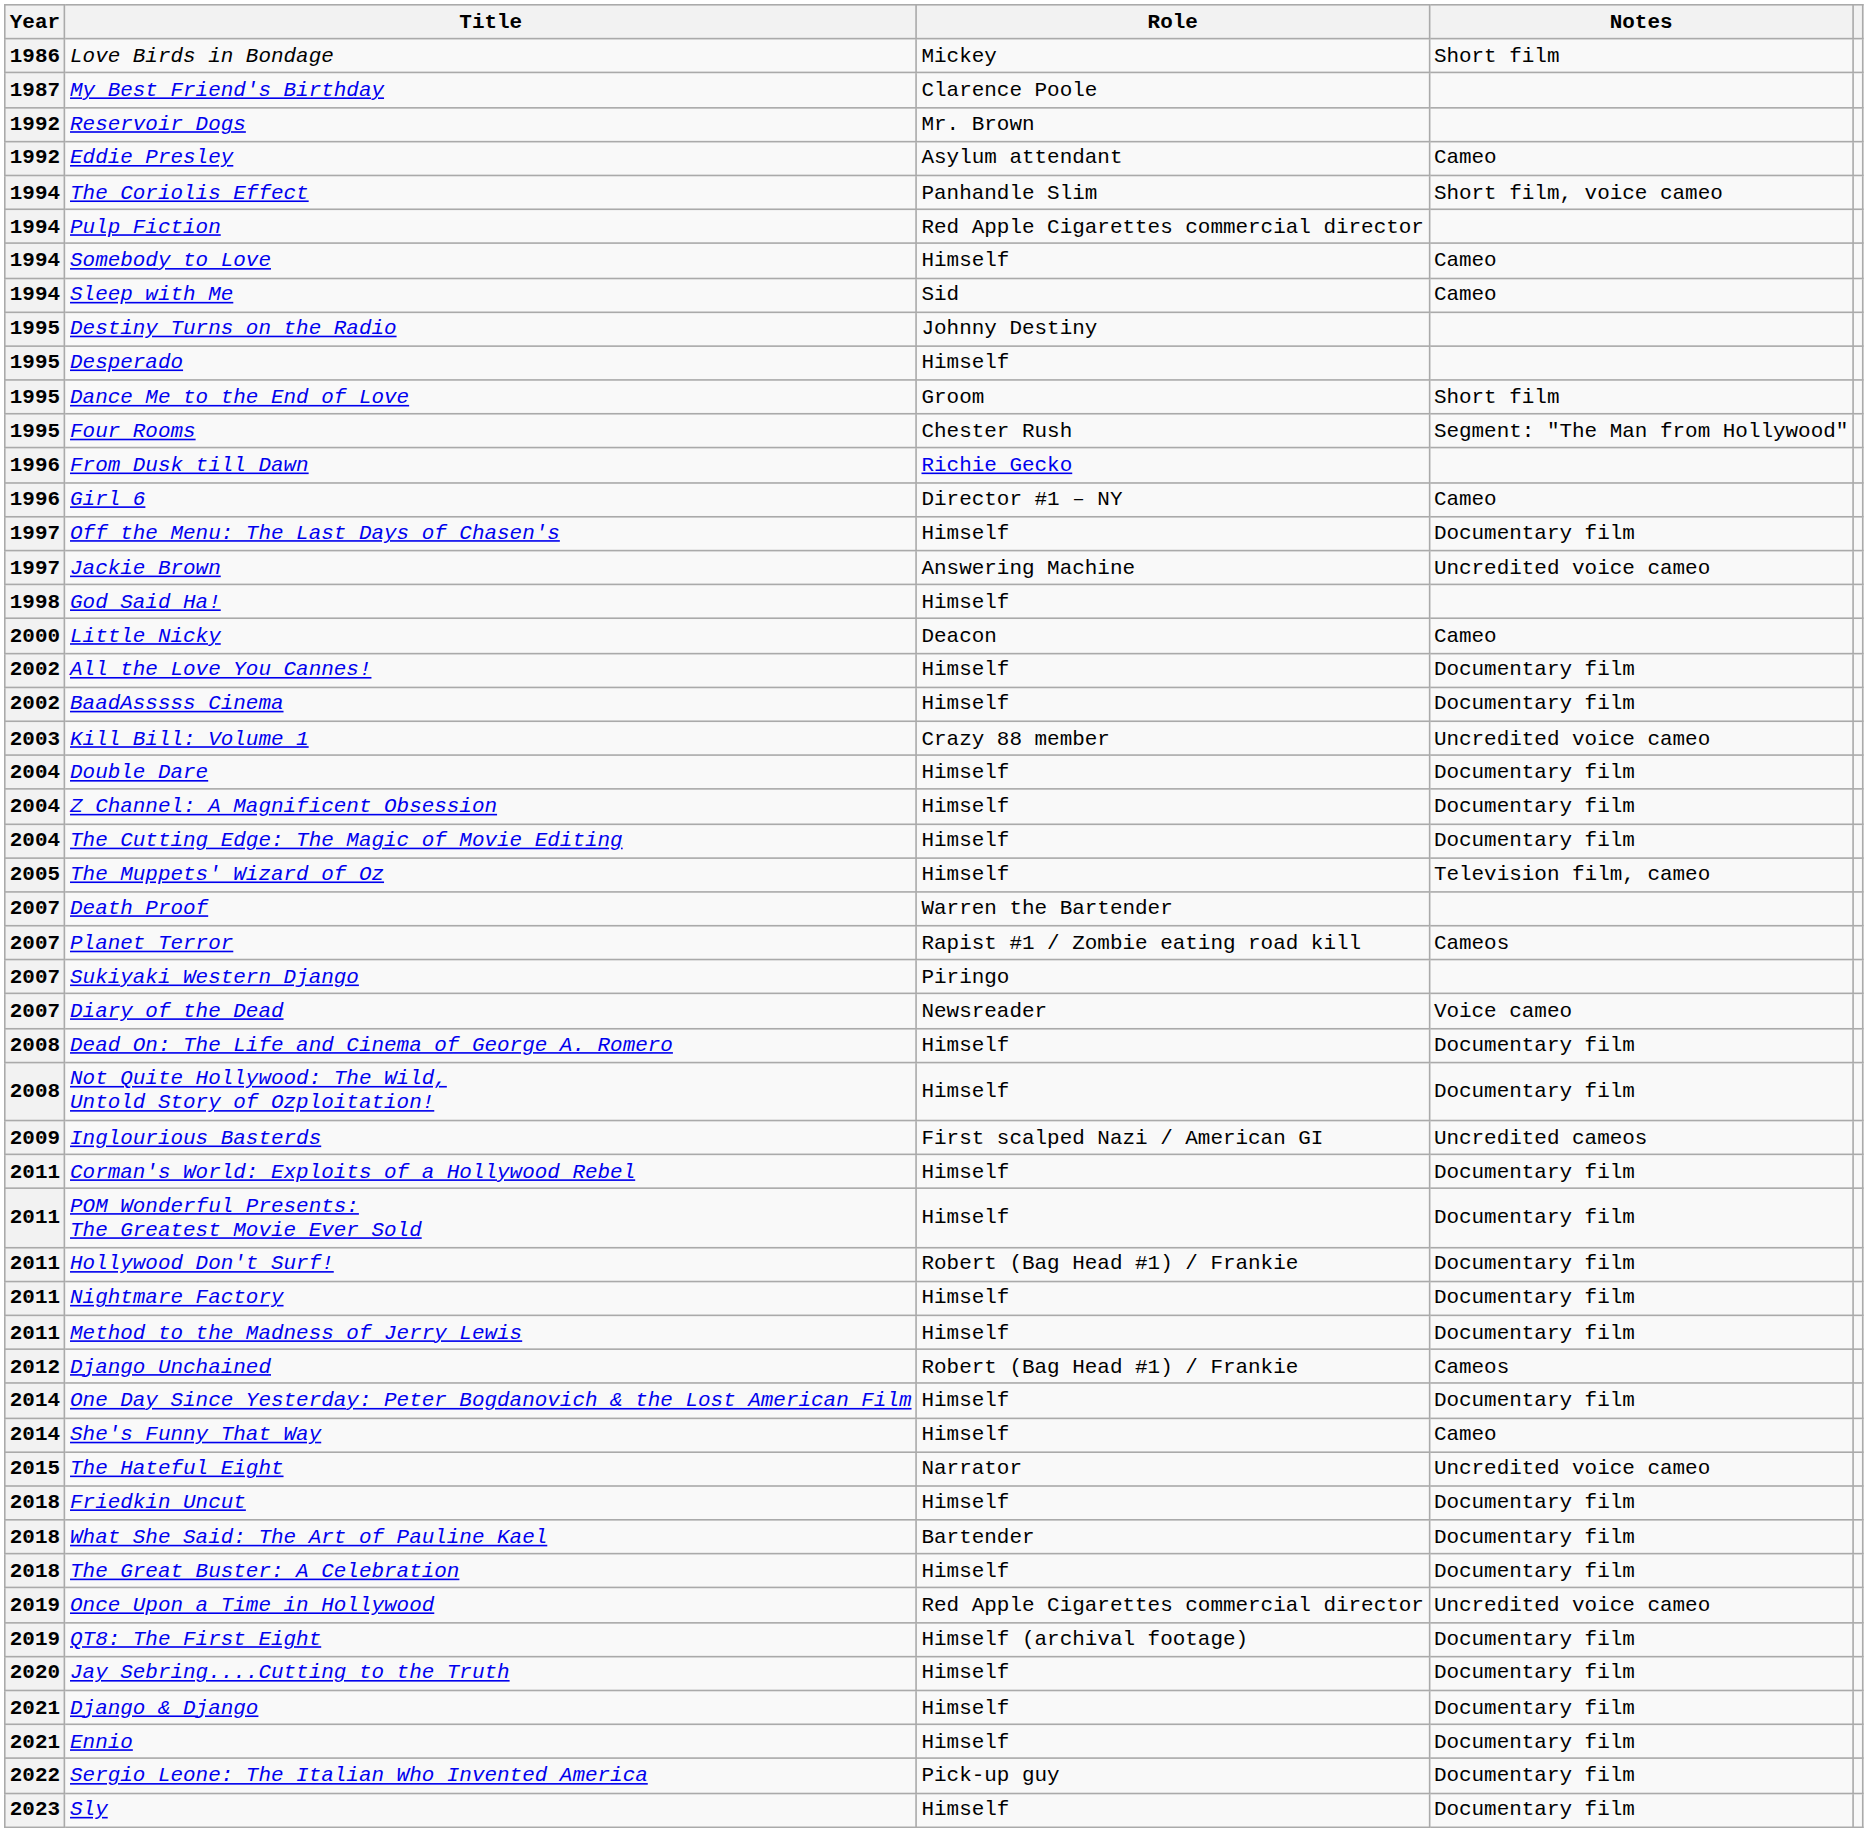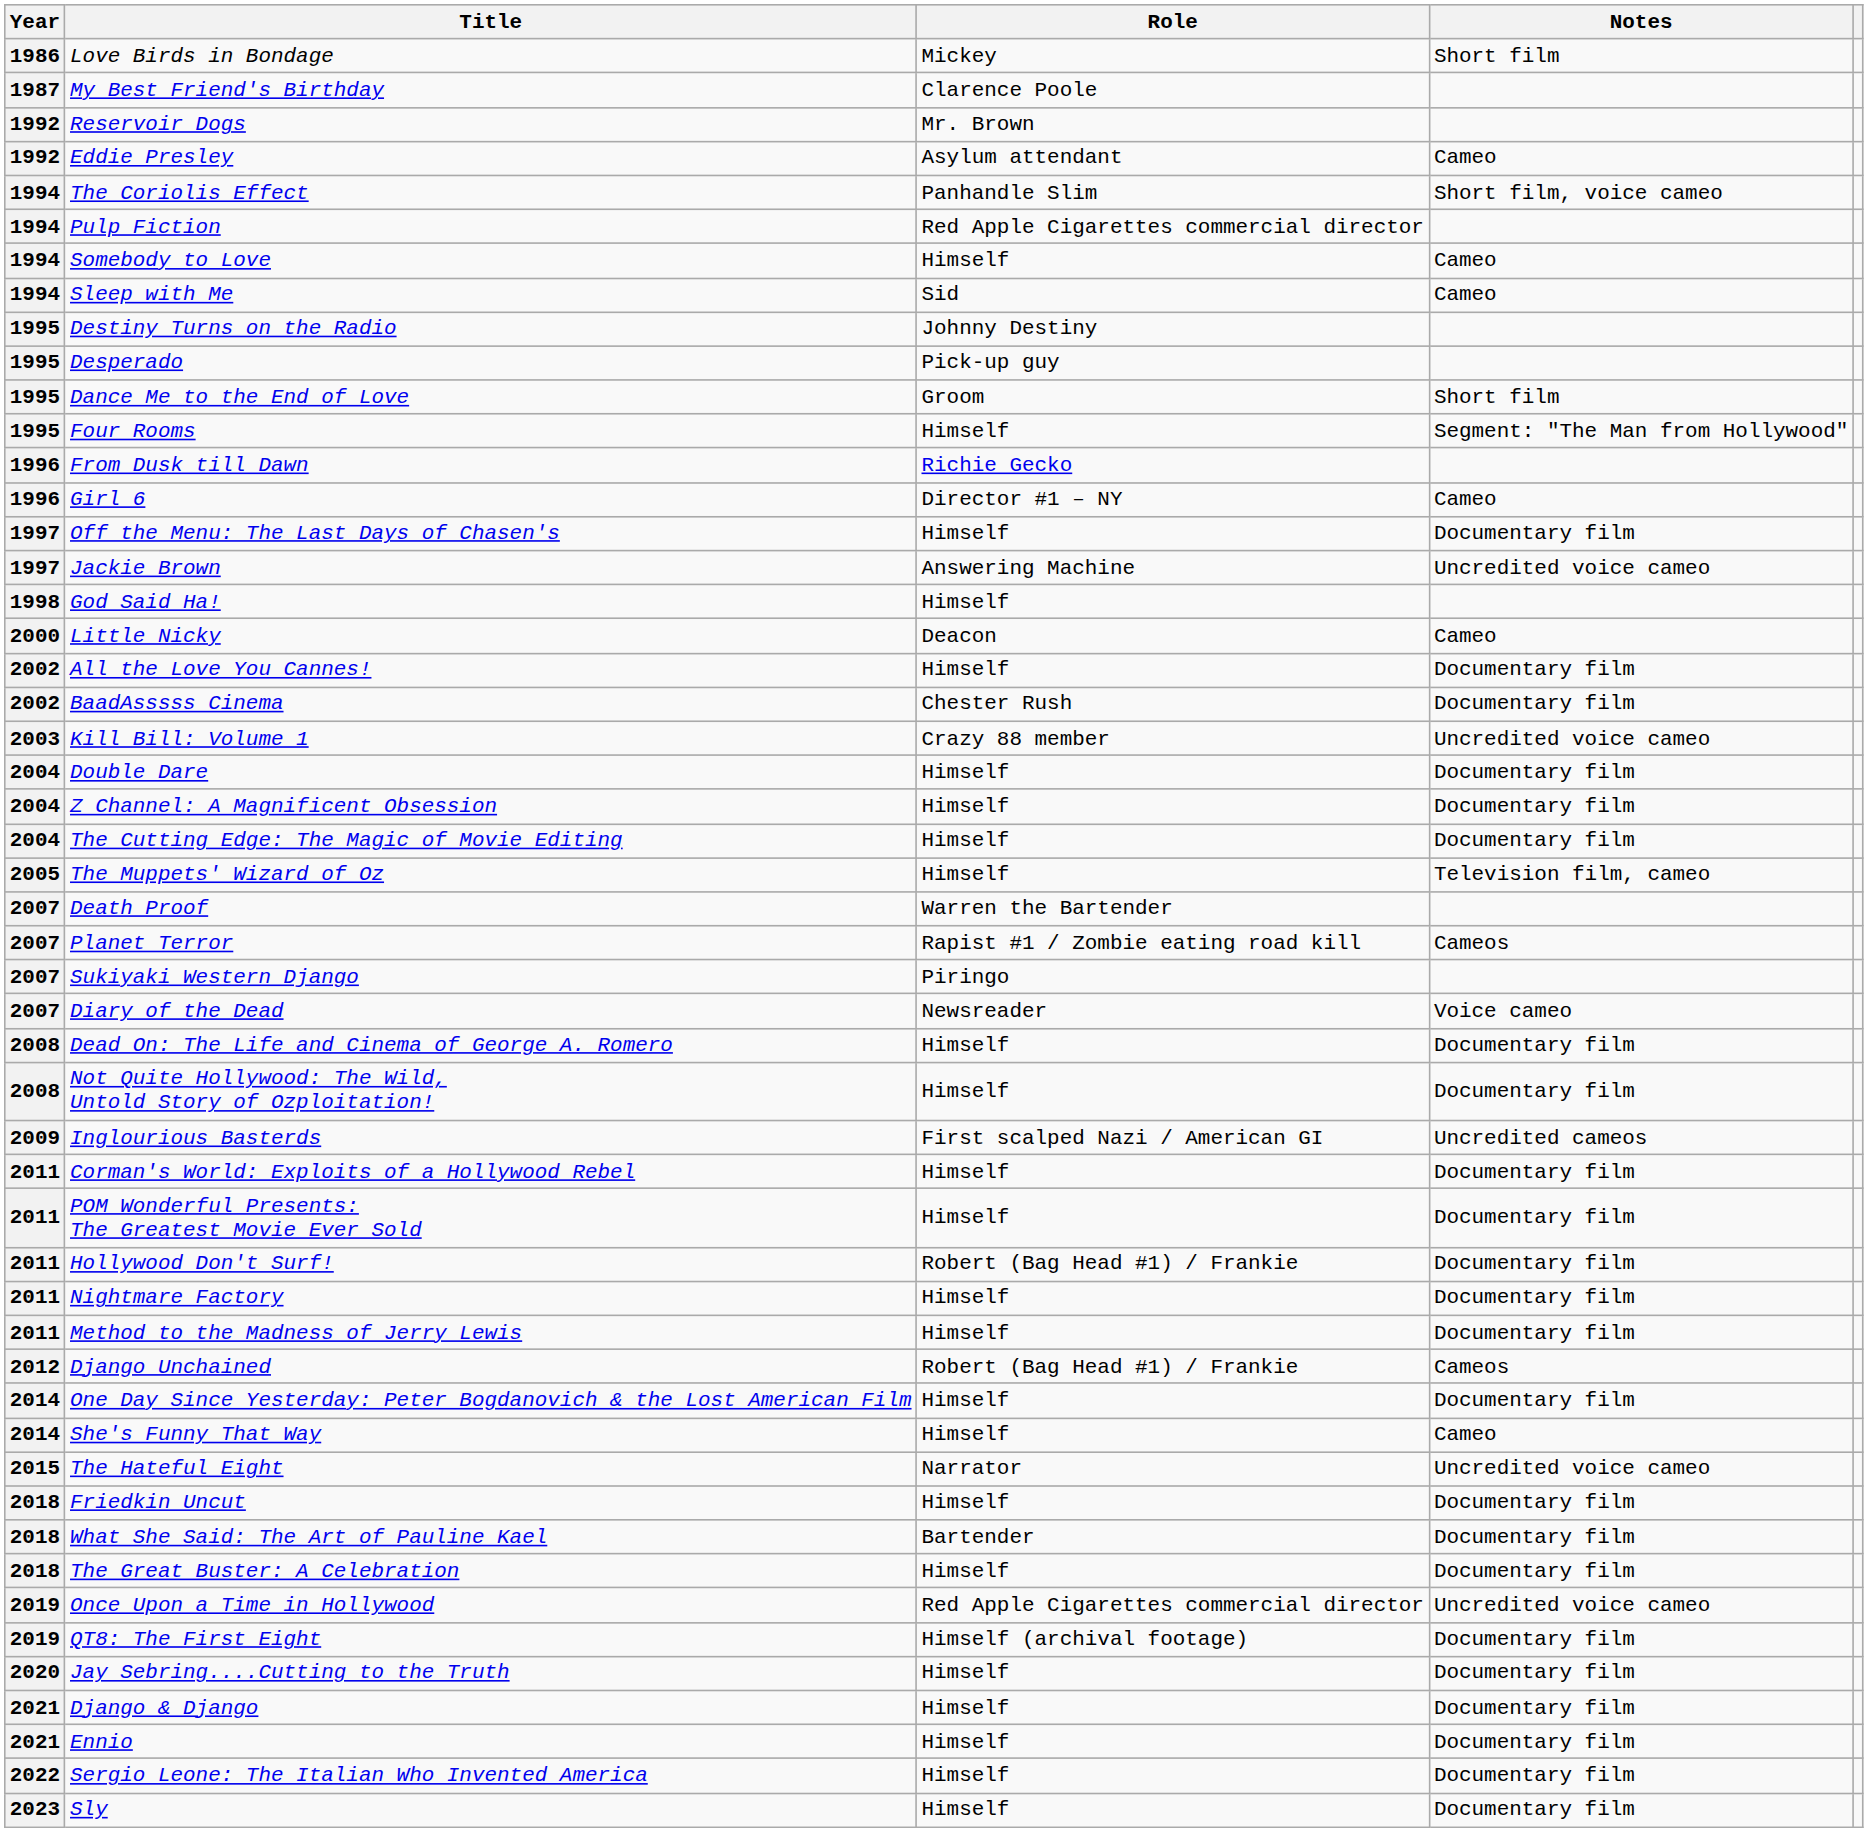Desperado | Role: Himself -> Pick-up guy
Four Rooms | Role: Chester Rush -> Himself
BaadAsssss Cinema | Role: Himself -> Chester Rush
Sergio Leone: The Italian Who Invented America | Role: Pick-up guy -> Himself
